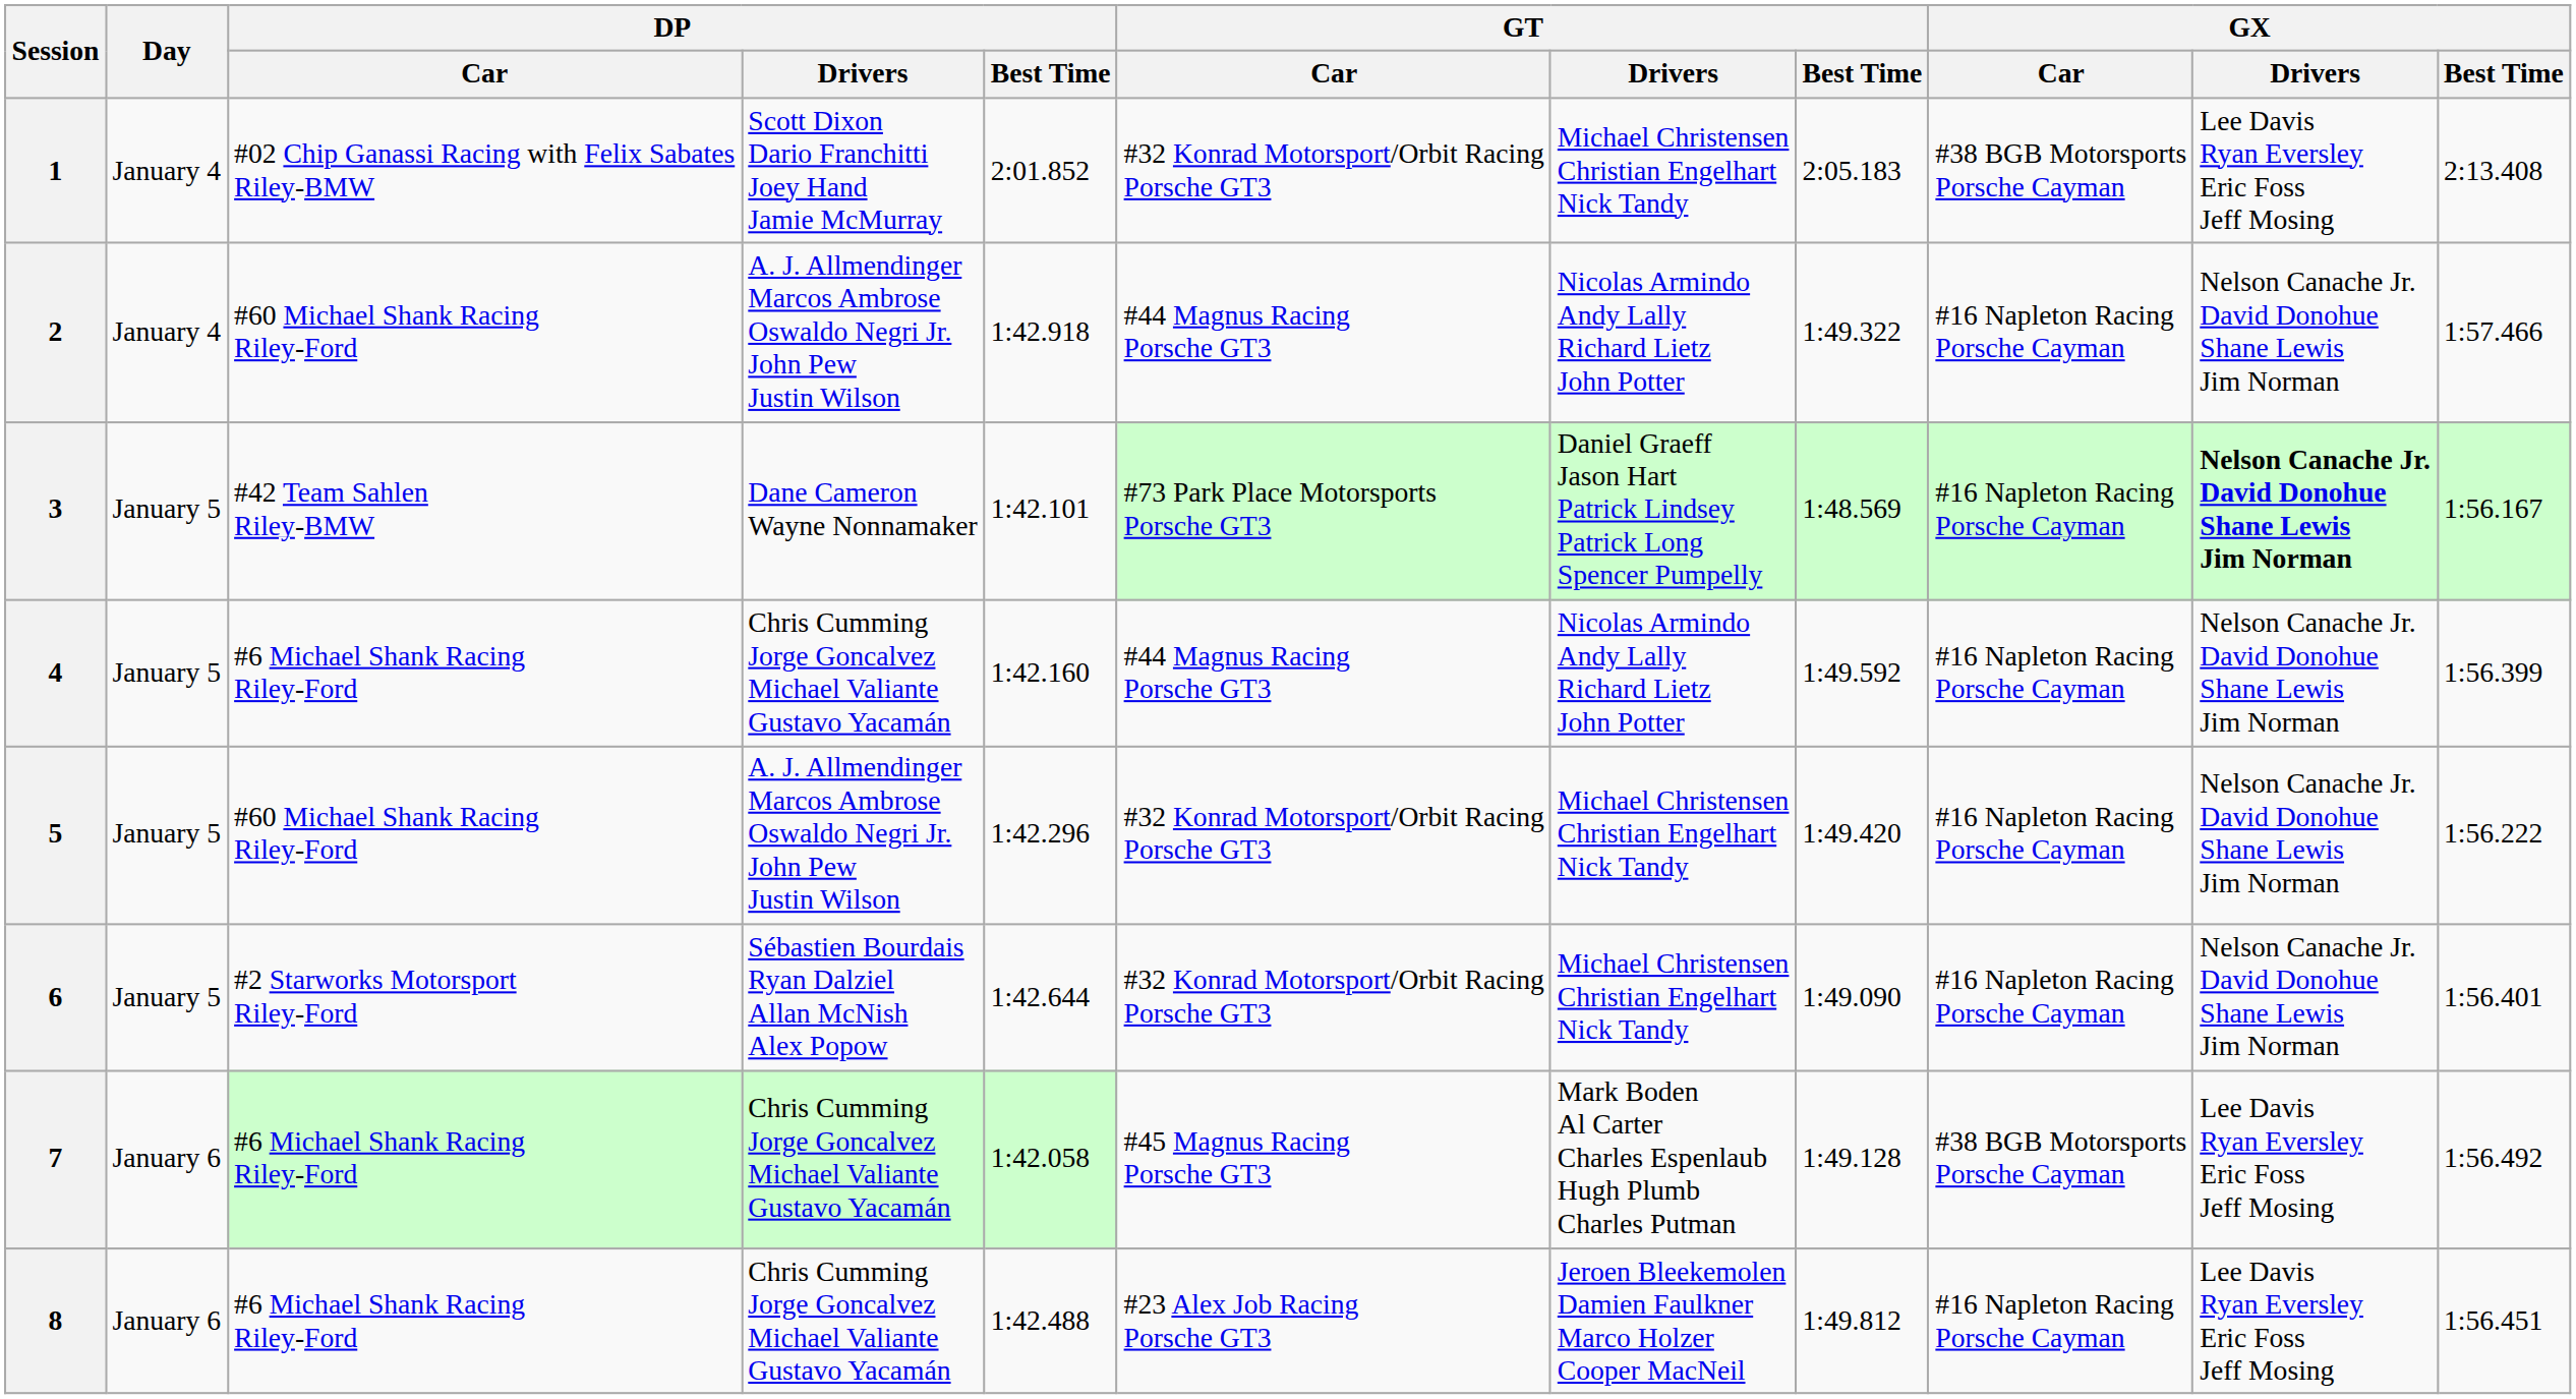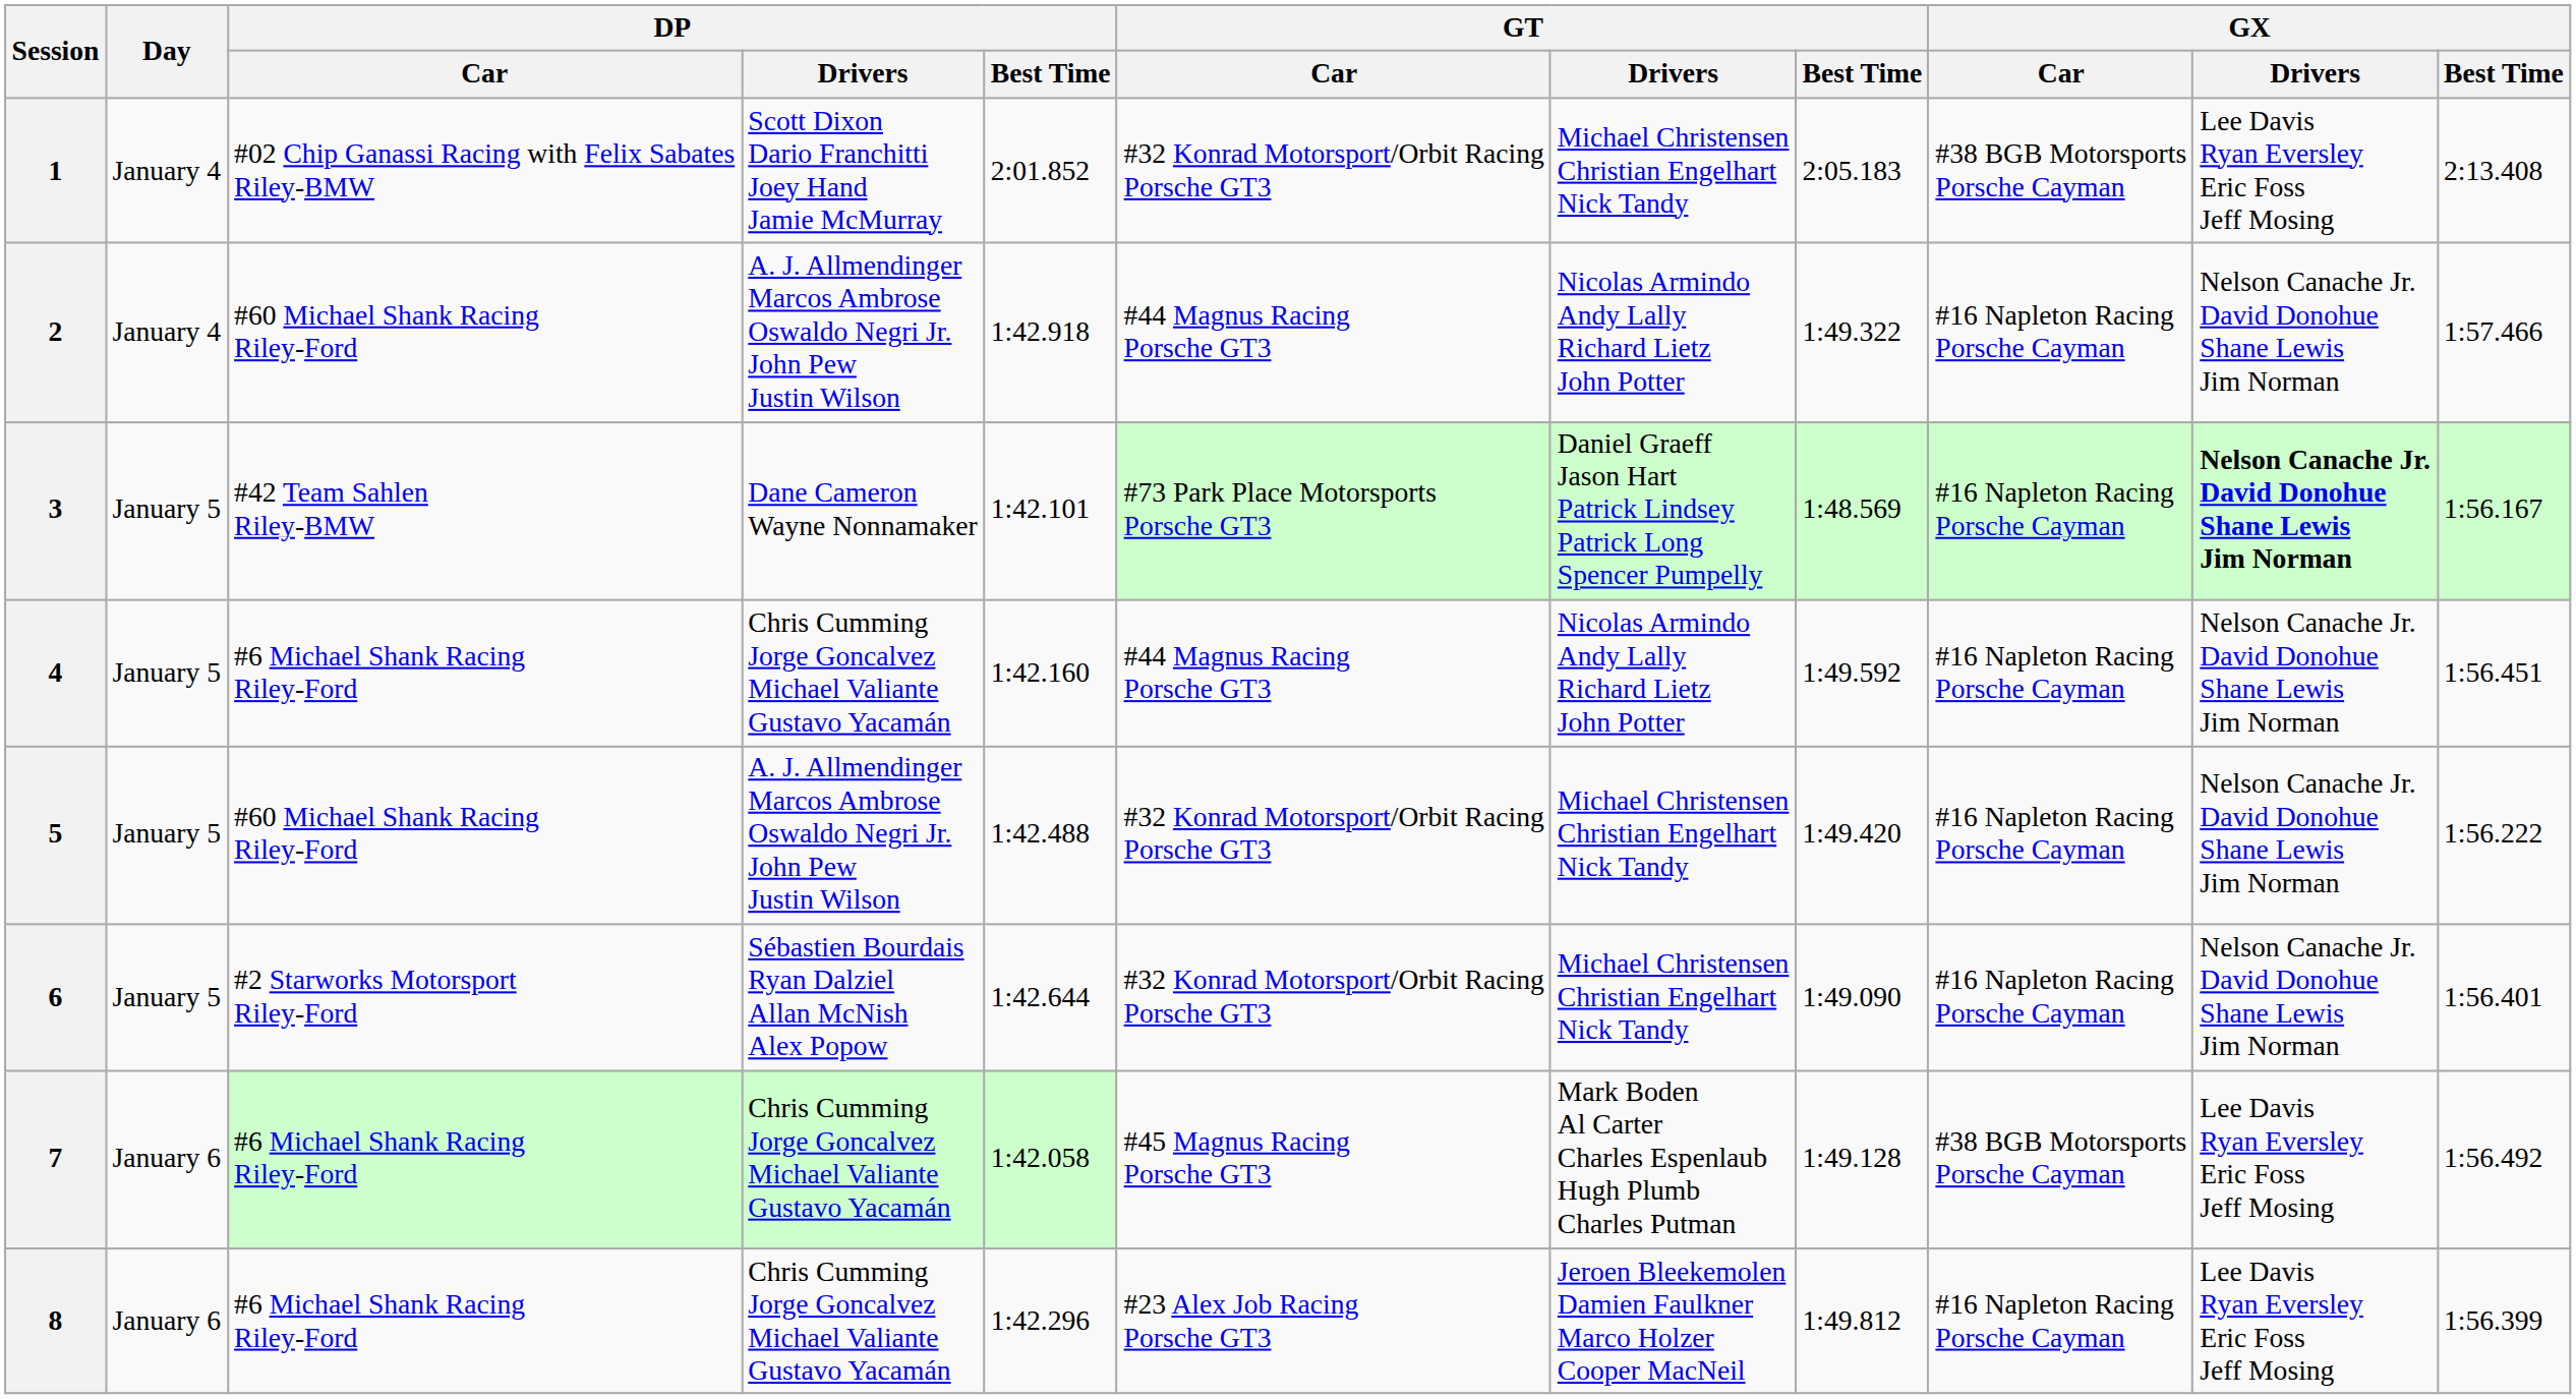4 | GX / Best Time: 1:56.399 -> 1:56.451
5 | DP / Best Time: 1:42.296 -> 1:42.488
8 | DP / Best Time: 1:42.488 -> 1:42.296
8 | GX / Best Time: 1:56.451 -> 1:56.399
